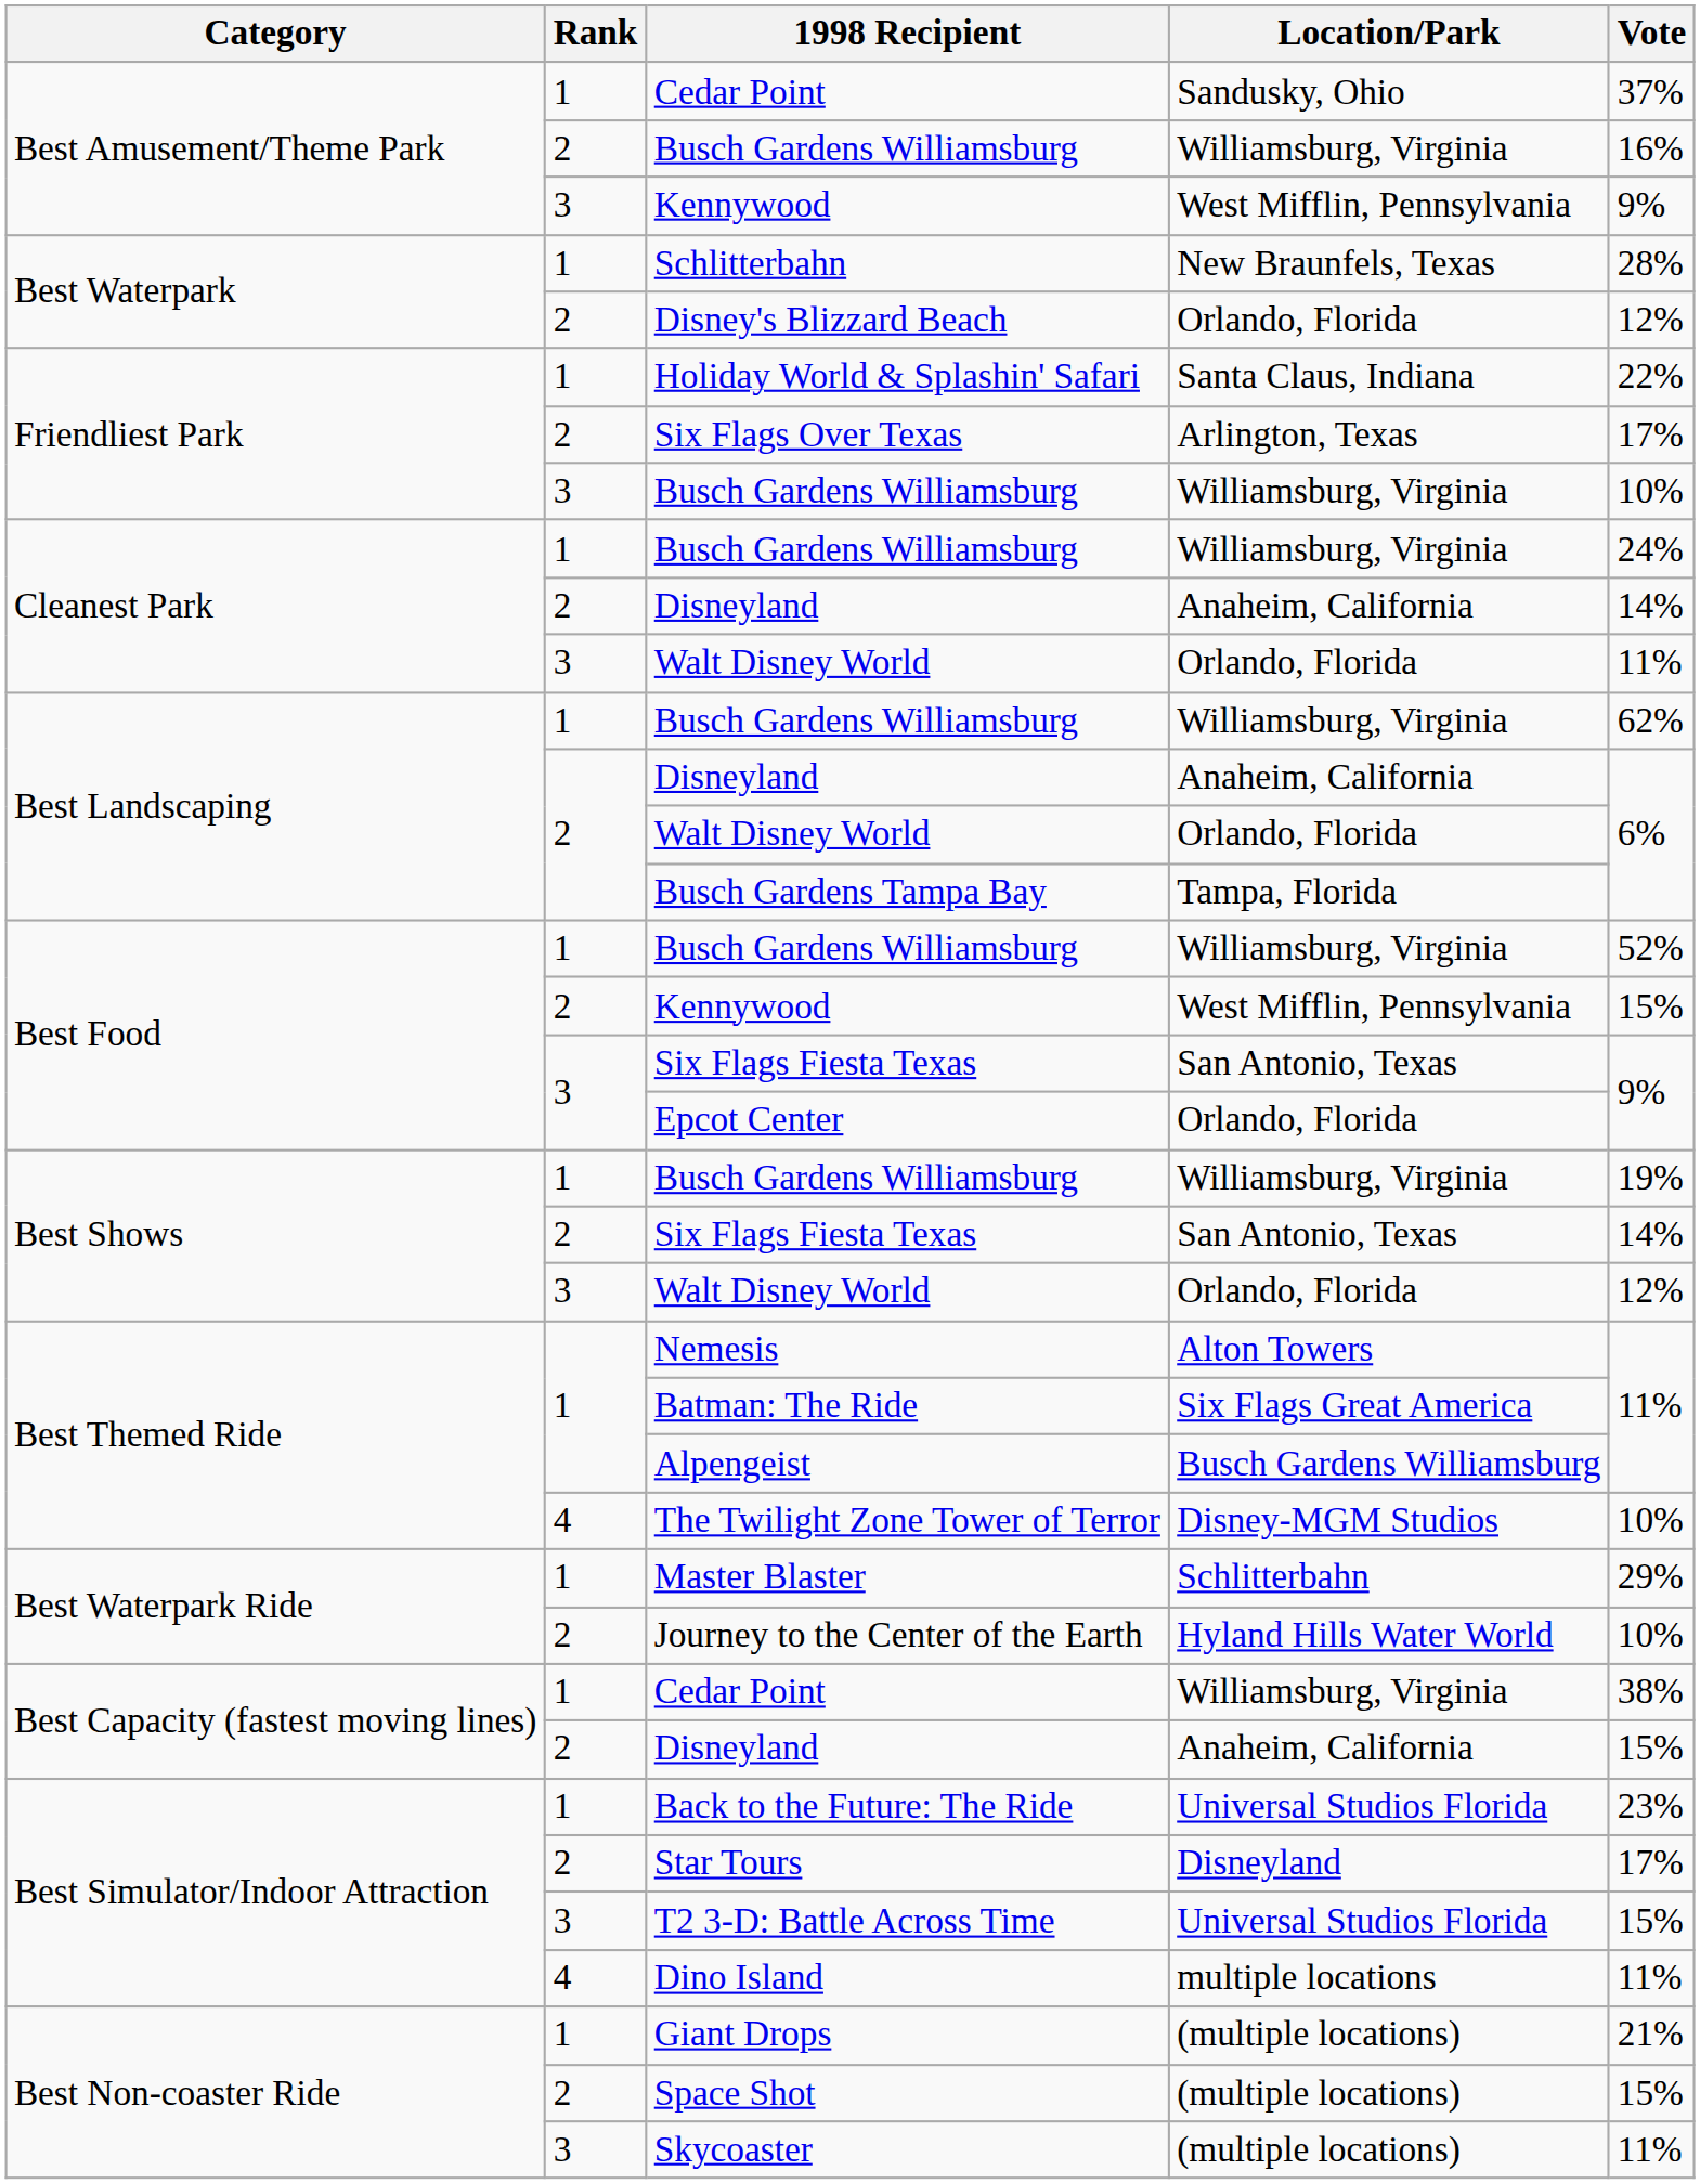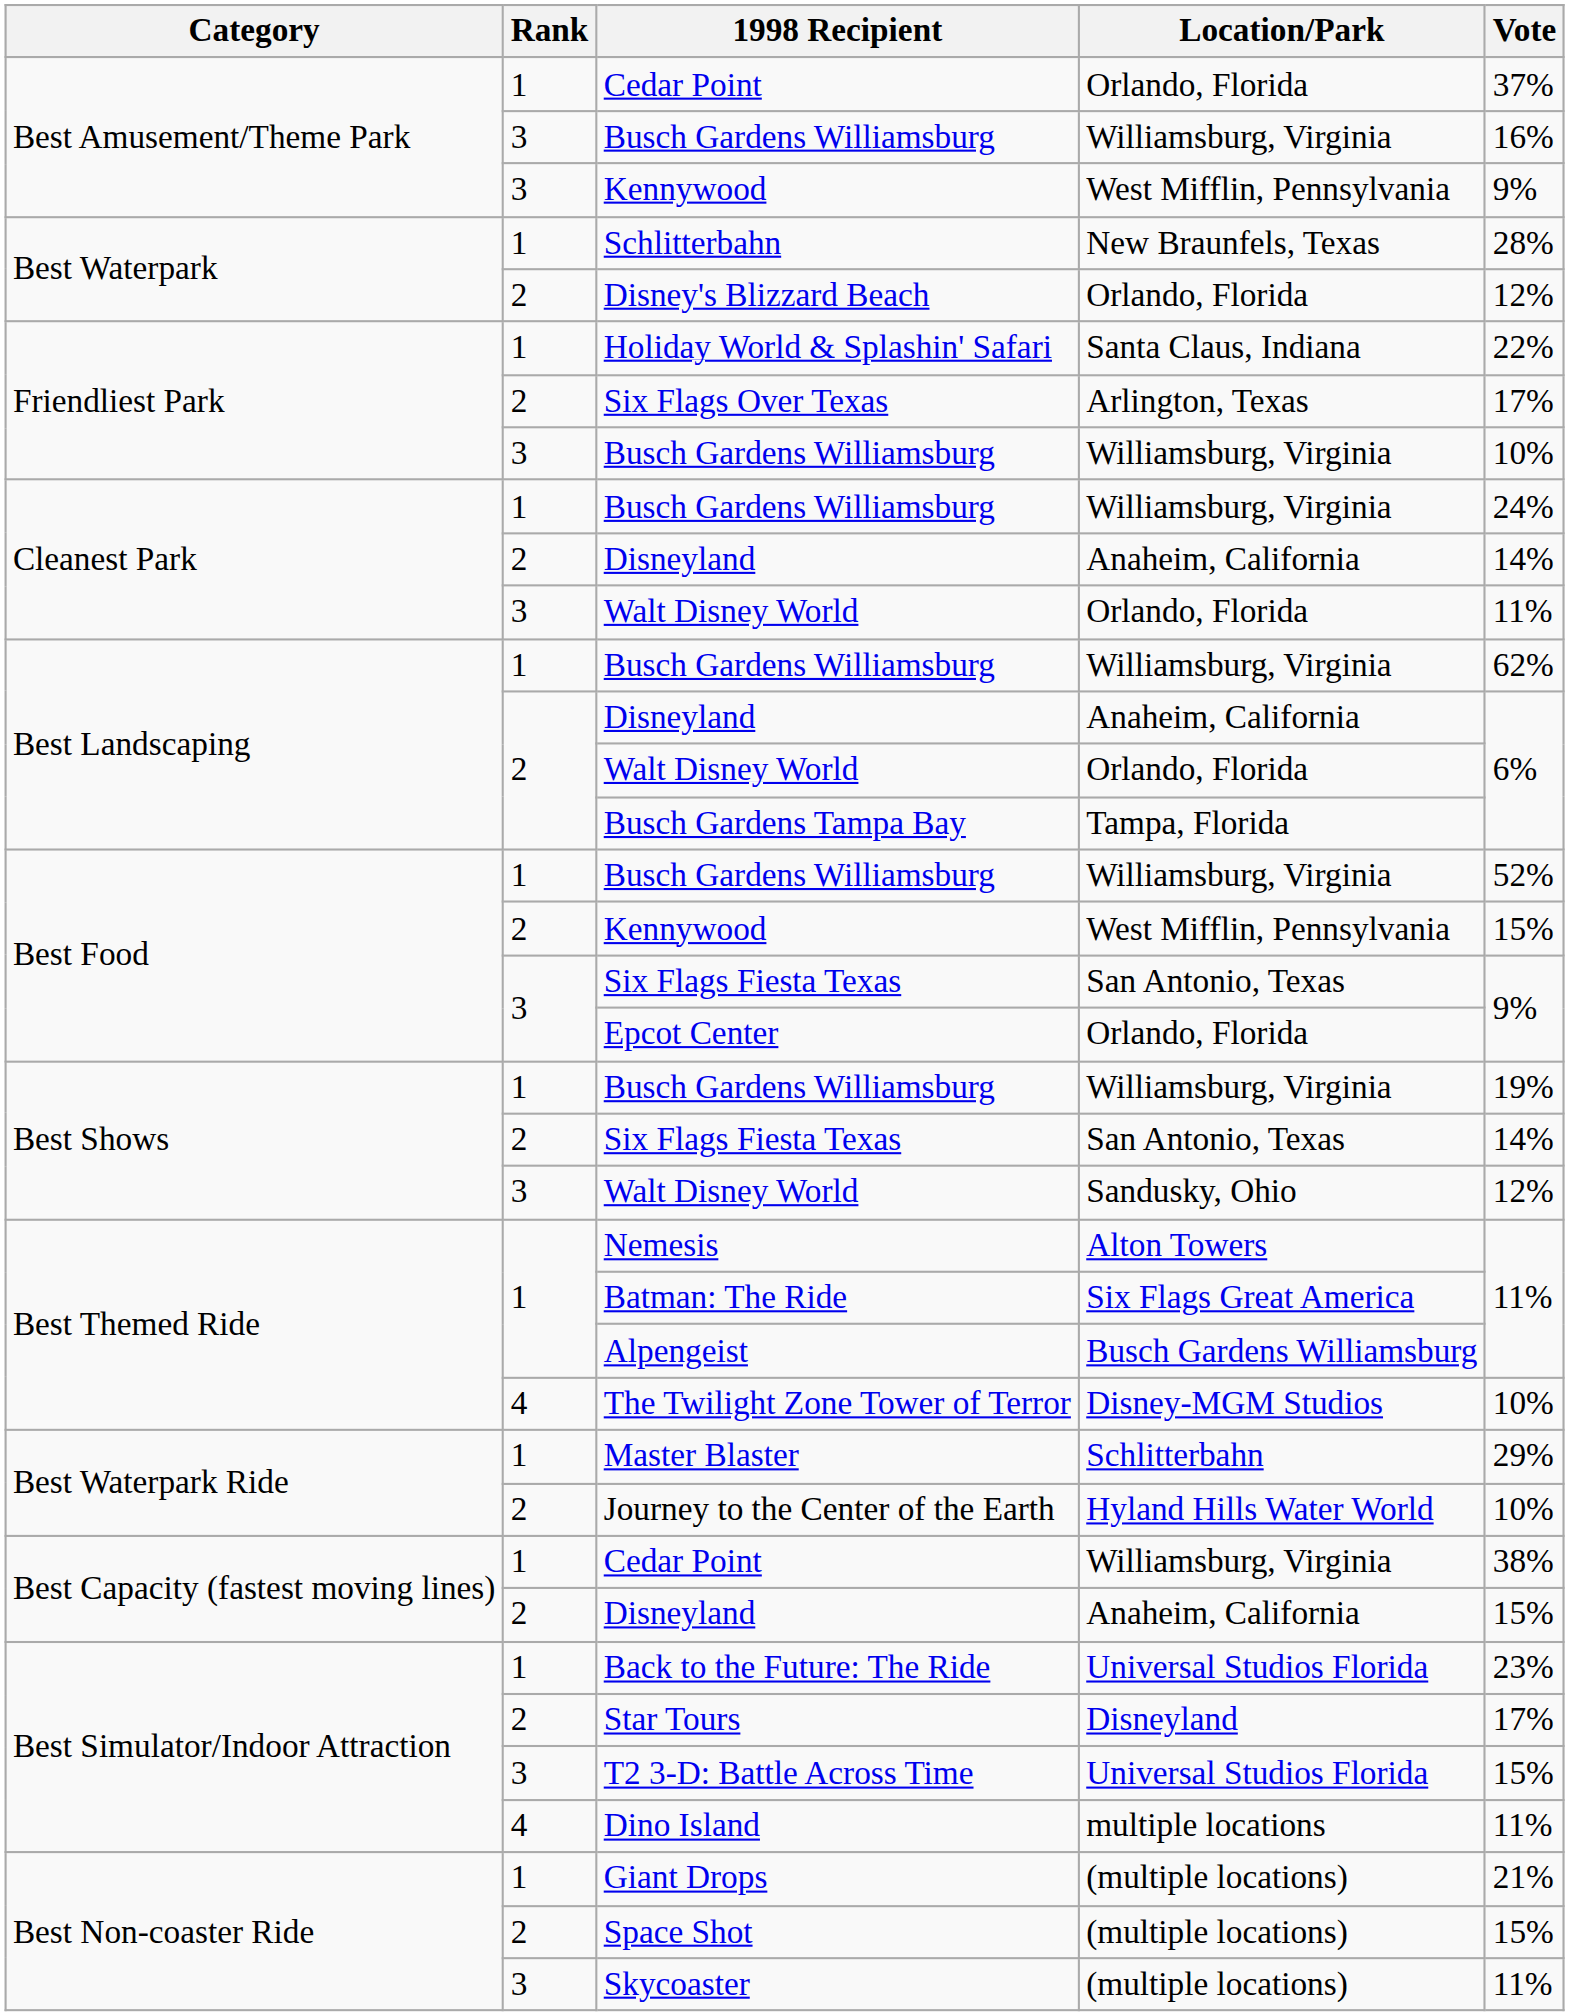Best Amusement/Theme Park / Cedar Point | Location/Park: Sandusky, Ohio -> Orlando, Florida
Best Amusement/Theme Park / Busch Gardens Williamsburg | Rank: 2 -> 3
Best Shows / Walt Disney World | Location/Park: Orlando, Florida -> Sandusky, Ohio
